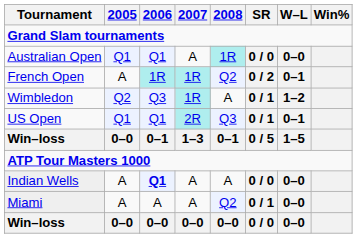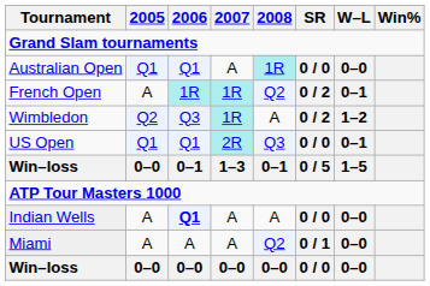Wimbledon | SR: 0 / 1 -> 0 / 2
US Open | SR: 0 / 1 -> 0 / 0
